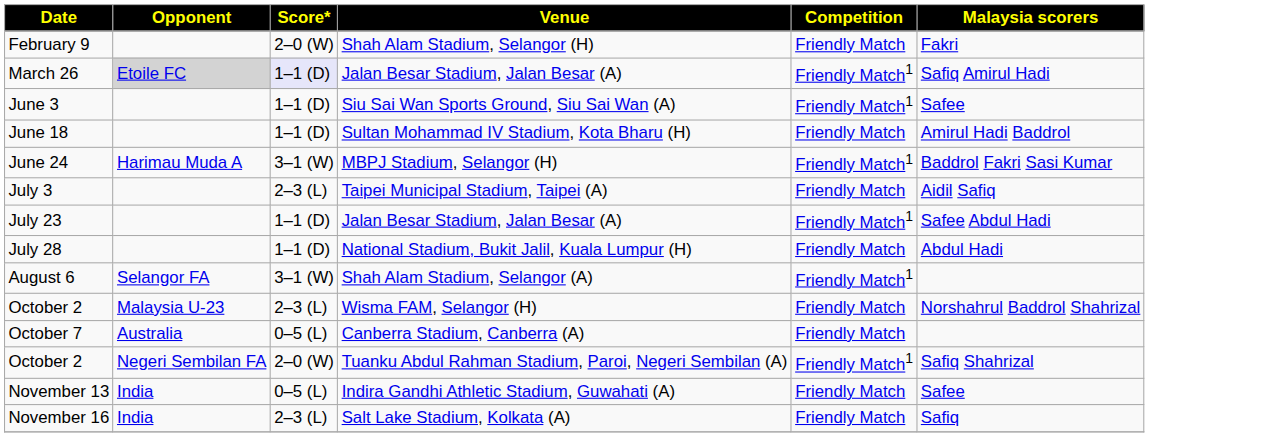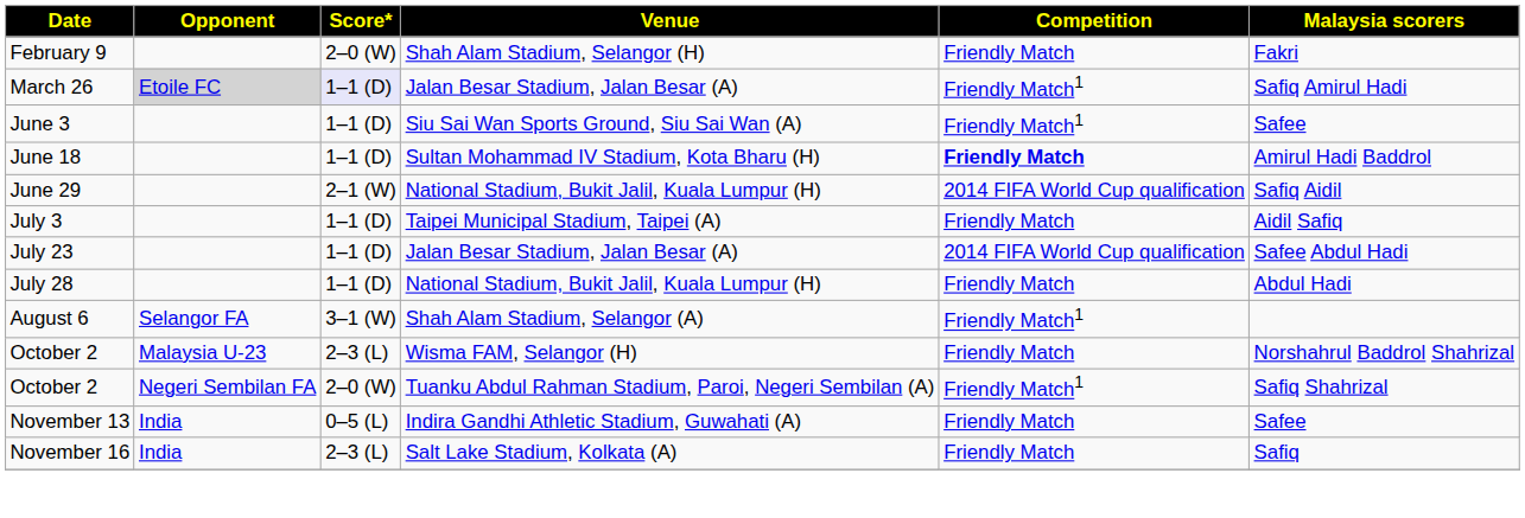June 18 | Competition: normal -> bold
- row: June 24 | Harimau Muda A | 3–1 (W) | MBPJ Stadium, Selangor (H) | Friendly Match1 | Baddrol Fakri Sasi Kumar
+ row: June 29 | 2–1 (W) | National Stadium, Bukit Jalil, Kuala Lumpur (H) | 2014 FIFA World Cup qualification | Safiq Aidil
July 3 | Score*: 2–3 (L) -> 1–1 (D)
July 23 | Competition: Friendly Match1 -> 2014 FIFA World Cup qualification
- row: October 7 | Australia | 0–5 (L) | Canberra Stadium, Canberra (A) | Friendly Match
